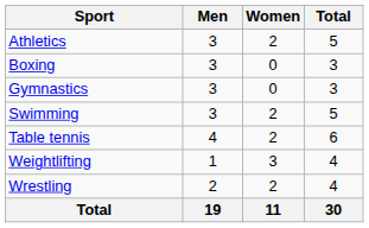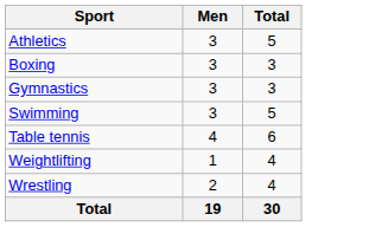- column: Women | 2 | 0 | 0 | 2 | 2 | 3 | 2 | 11
